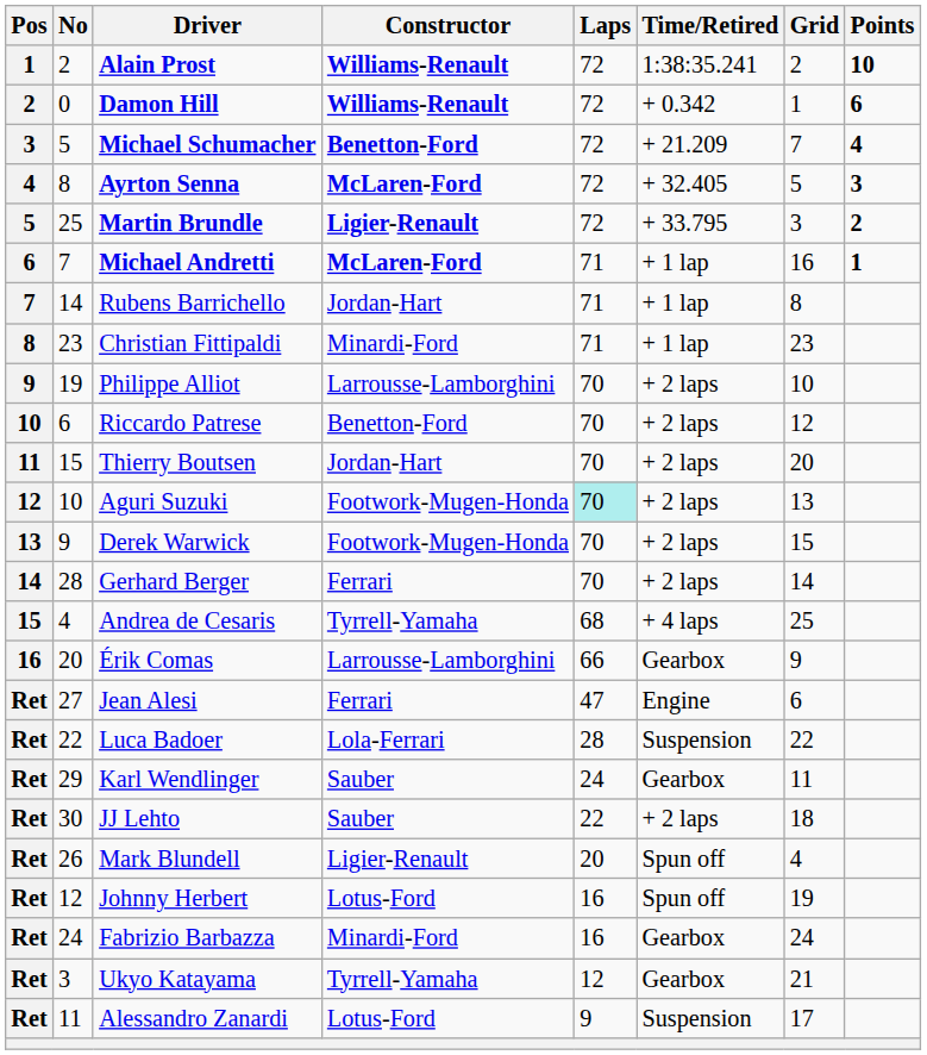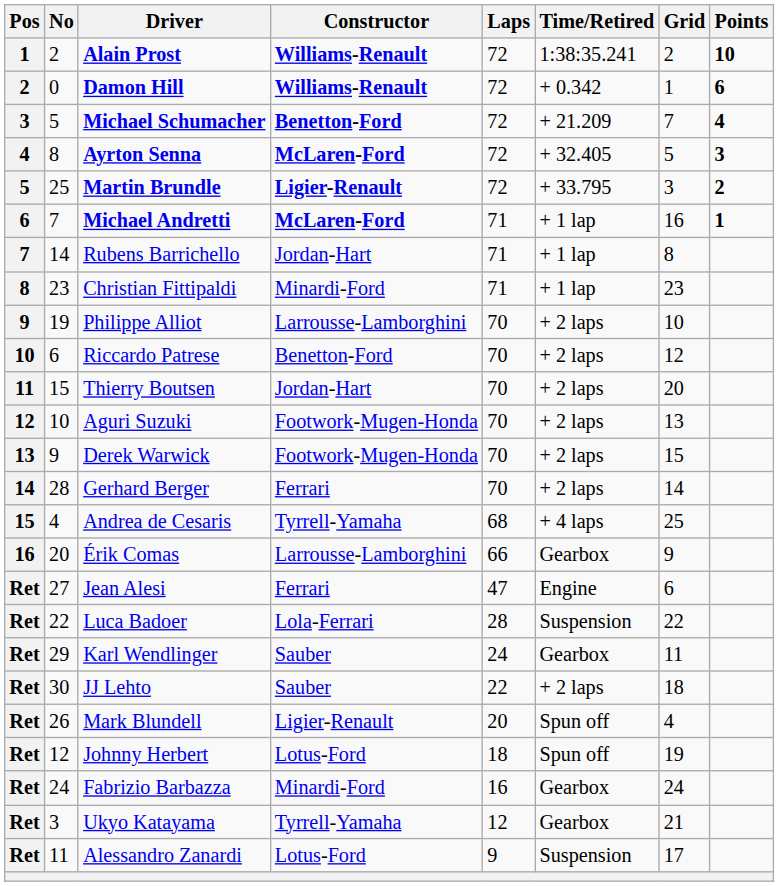Aguri Suzuki | Laps: paleturquoise background -> no background
Johnny Herbert | Laps: 16 -> 18
